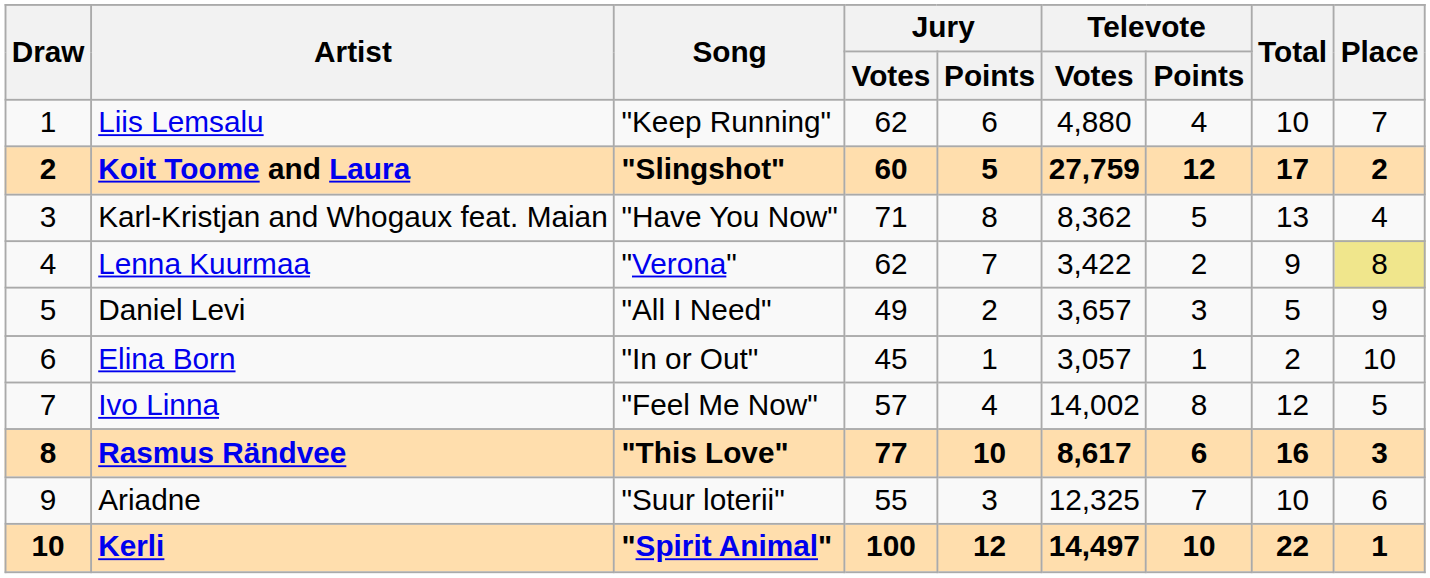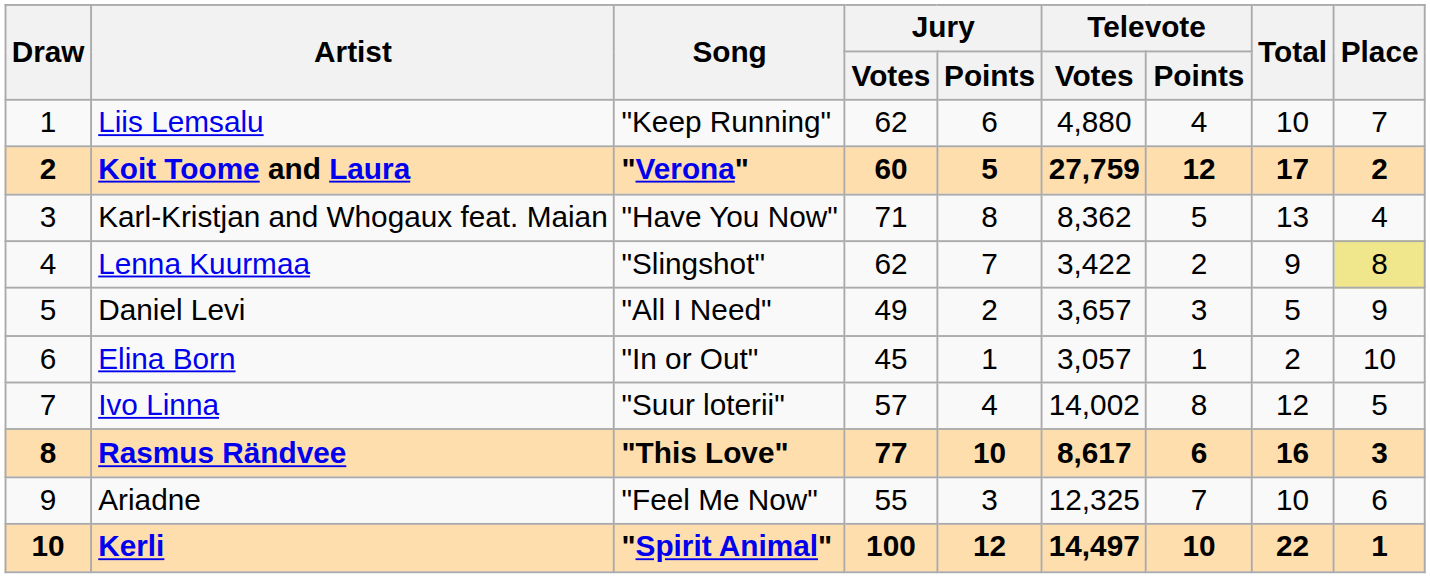Koit Toome and Laura | Song: "Slingshot" -> "Verona"
Lenna Kuurmaa | Song: "Verona" -> "Slingshot"
Ivo Linna | Song: "Feel Me Now" -> "Suur loterii"
Ariadne | Song: "Suur loterii" -> "Feel Me Now"
